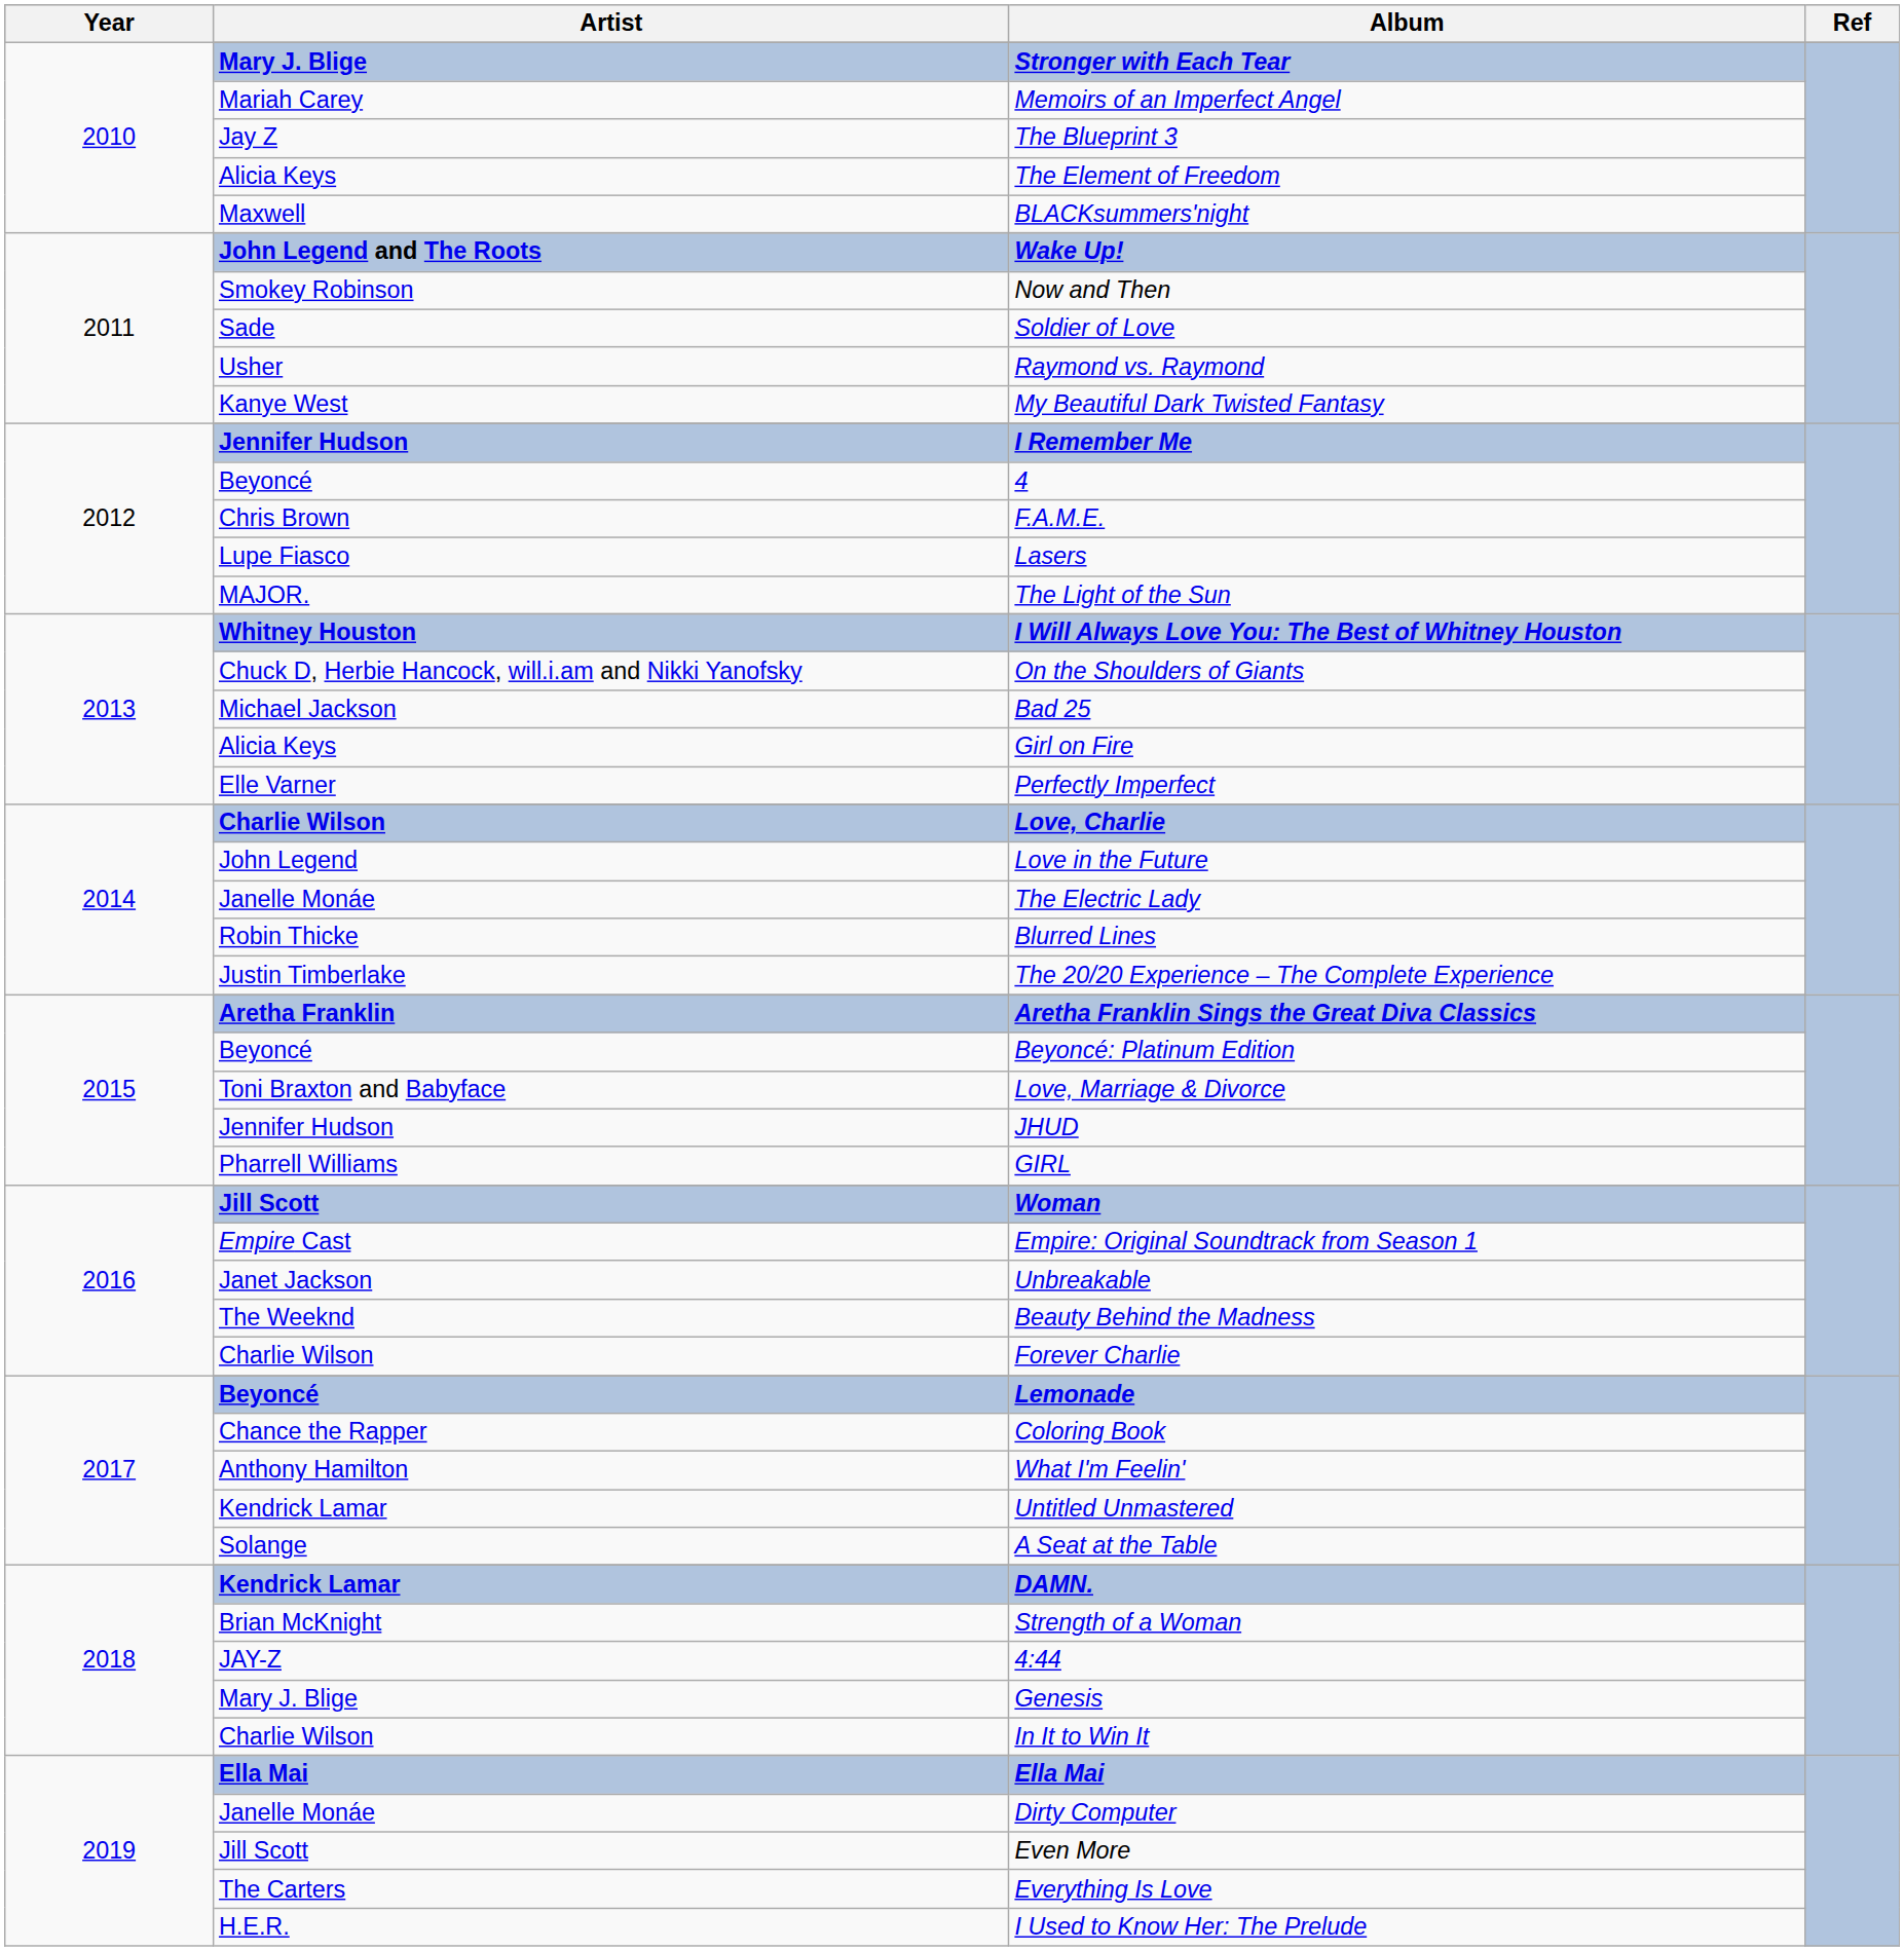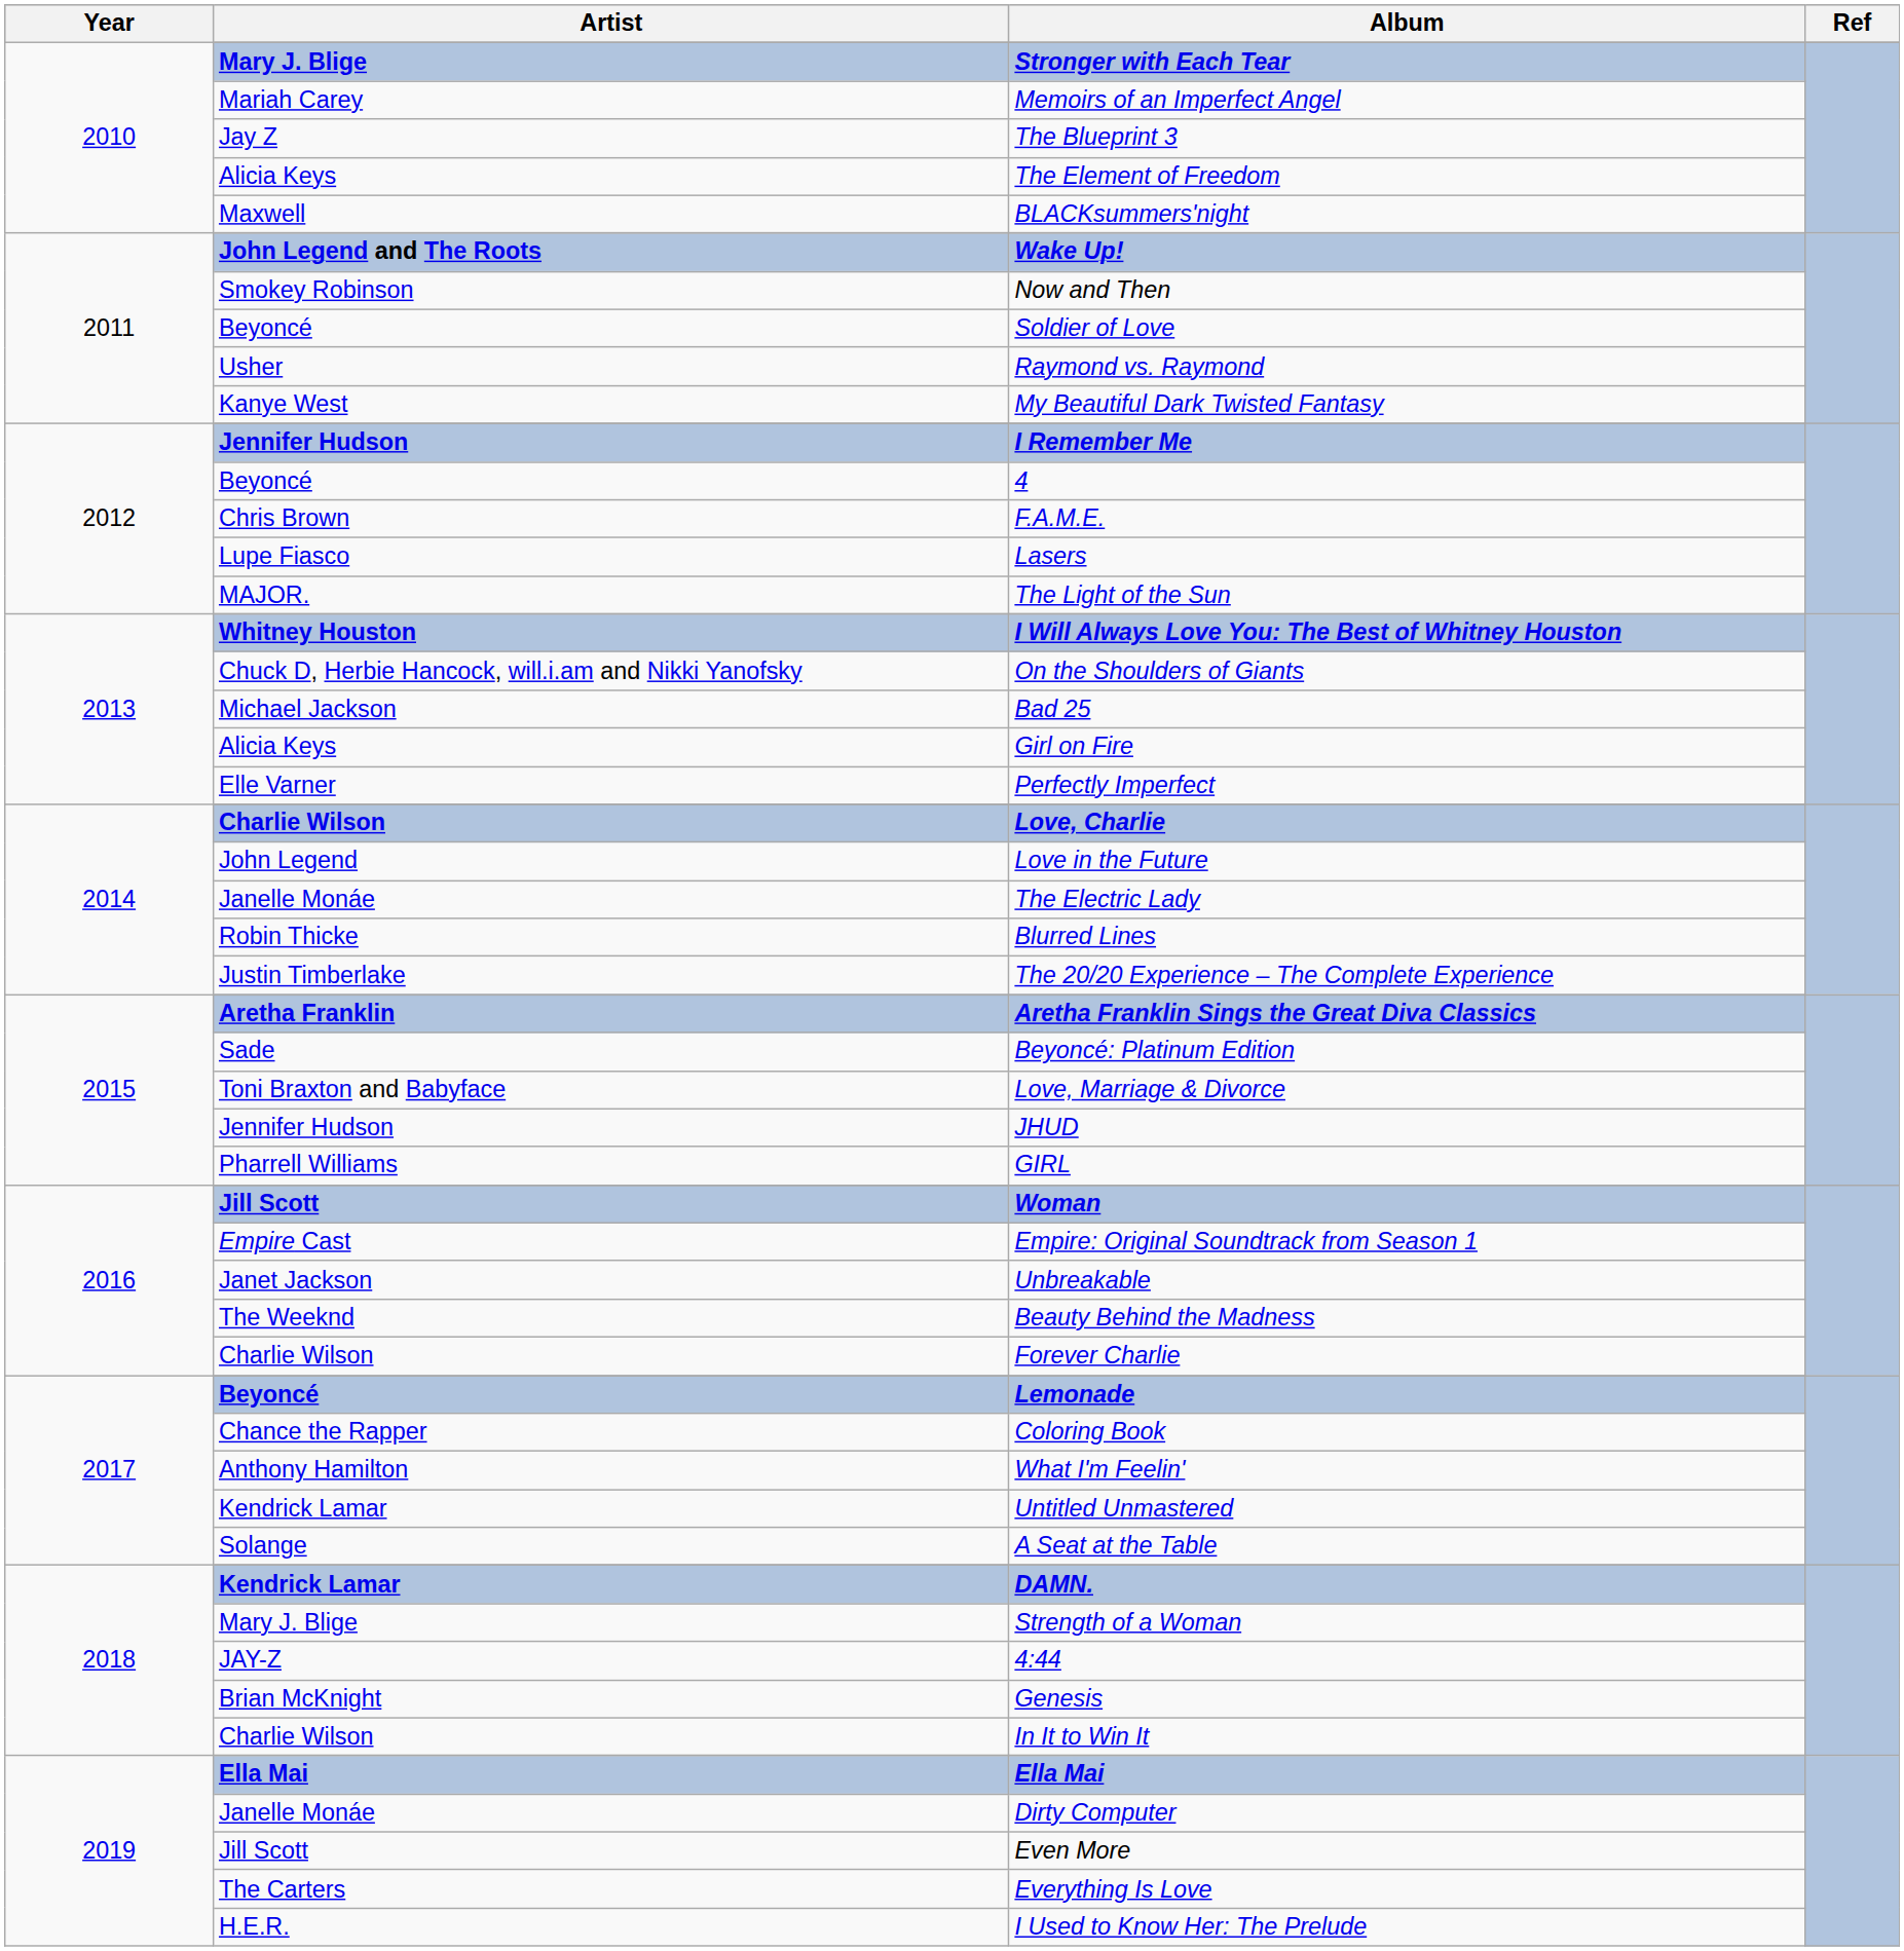Soldier of Love | Artist: Sade -> Beyoncé
Beyoncé: Platinum Edition | Artist: Beyoncé -> Sade
Strength of a Woman | Artist: Brian McKnight -> Mary J. Blige
Genesis | Artist: Mary J. Blige -> Brian McKnight
